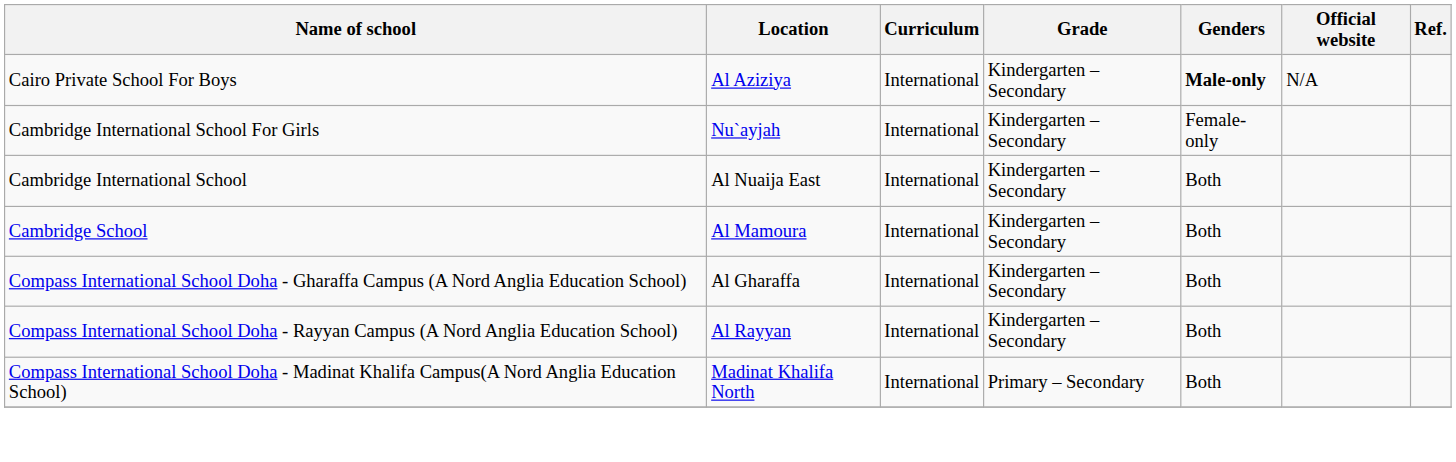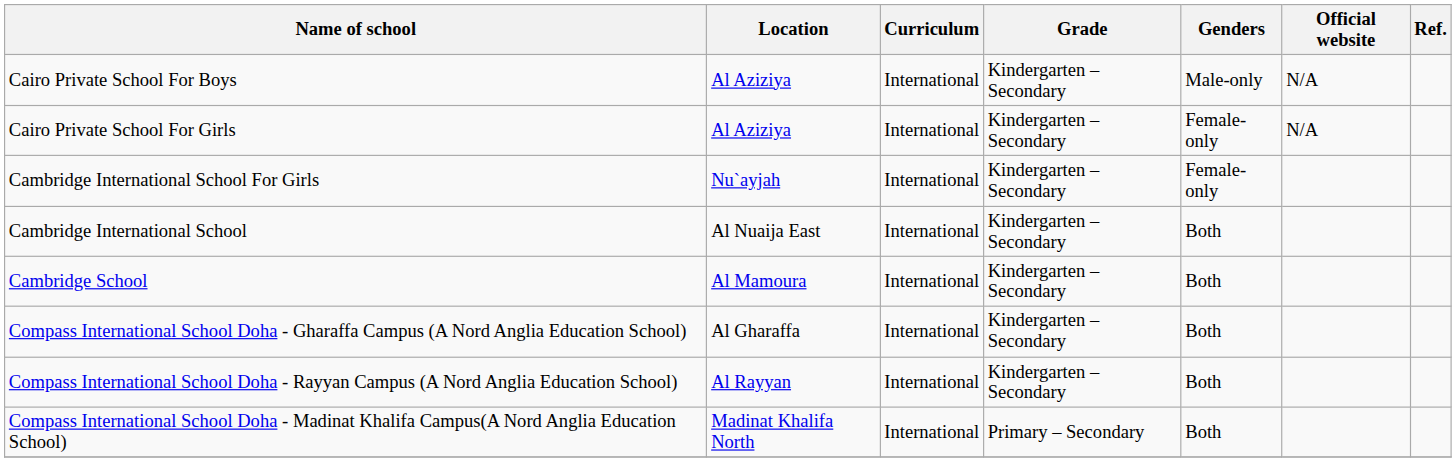Cairo Private School For Boys | Genders: bold -> normal
+ row: Cairo Private School For Girls | Al Aziziya | International | Kindergarten – Secondary | Female-only | N/A
